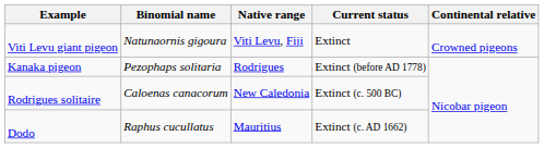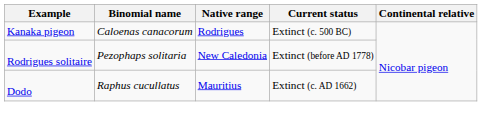- row: Viti Levu giant pigeon | Natunaornis gigoura | Viti Levu, Fiji | Extinct | Crowned pigeons
Kanaka pigeon | Binomial name: Pezophaps solitaria -> Caloenas canacorum
Kanaka pigeon | Current status: Extinct (before AD 1778) -> Extinct (c. 500 BC)
Rodrigues solitaire | Binomial name: Caloenas canacorum -> Pezophaps solitaria
Rodrigues solitaire | Current status: Extinct (c. 500 BC) -> Extinct (before AD 1778)
